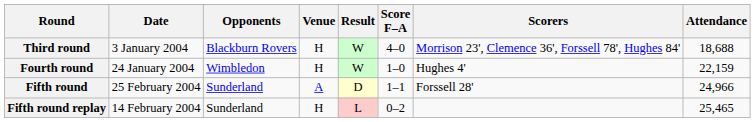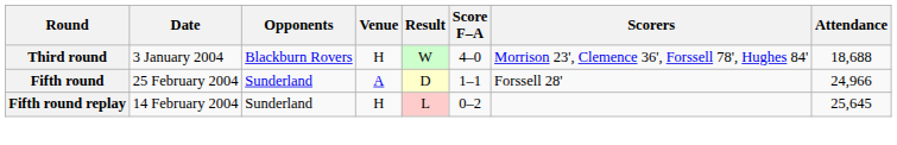- row: Fourth round | 24 January 2004 | Wimbledon | H | W | 1–0 | Hughes 4' | 22,159
Fifth round replay | Attendance: 25,465 -> 25,645
